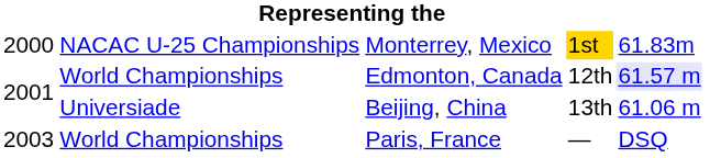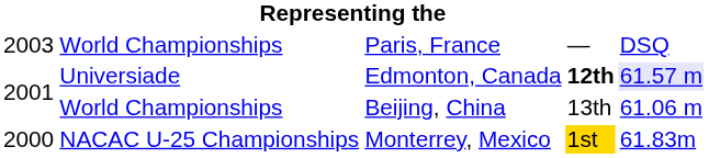rows swapped: Monterrey, Mexico <-> Paris, France
Edmonton, Canada | column 2: World Championships -> Universiade
Edmonton, Canada | column 4: normal -> bold
Beijing, China | column 2: Universiade -> World Championships
